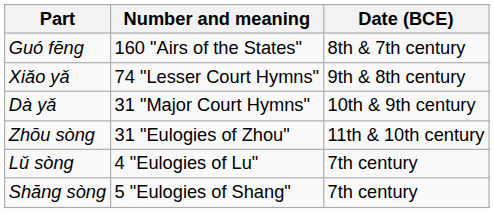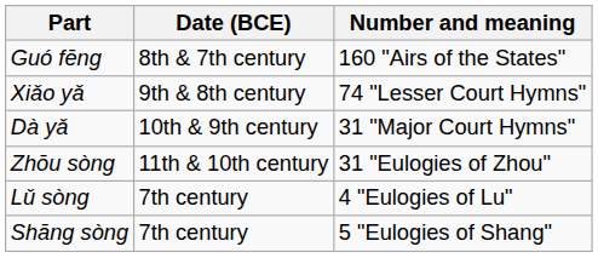columns swapped: Number and meaning <-> Date (BCE)
